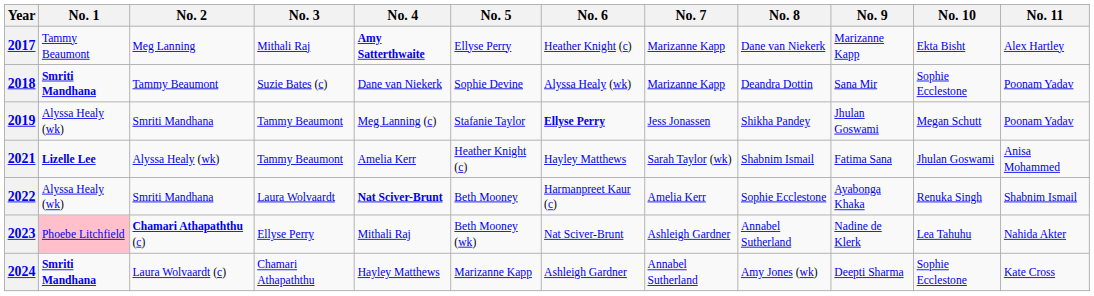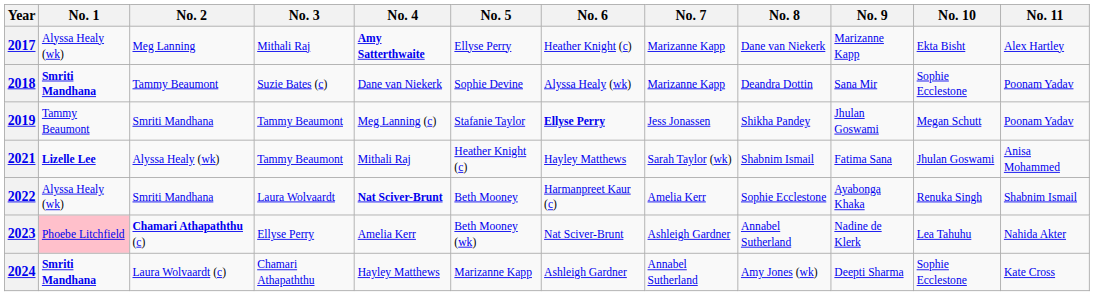2017 | No. 1: Tammy Beaumont -> Alyssa Healy (wk)
2019 | No. 1: Alyssa Healy (wk) -> Tammy Beaumont
2021 | No. 4: Amelia Kerr -> Mithali Raj
2023 | No. 4: Mithali Raj -> Amelia Kerr
